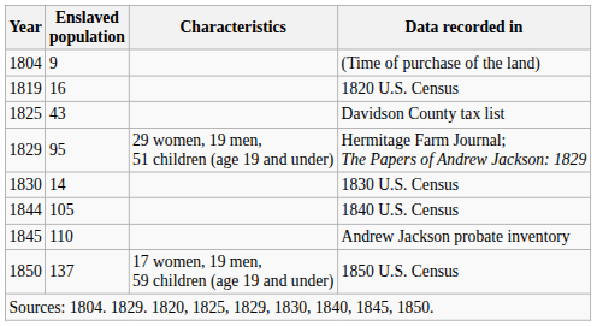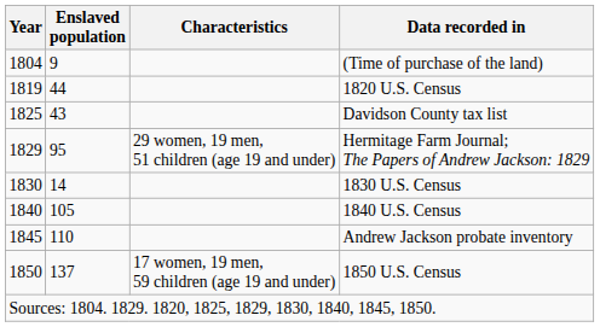1820 U.S. Census | Enslaved population: 16 -> 44
1840 U.S. Census | Year: 1844 -> 1840
